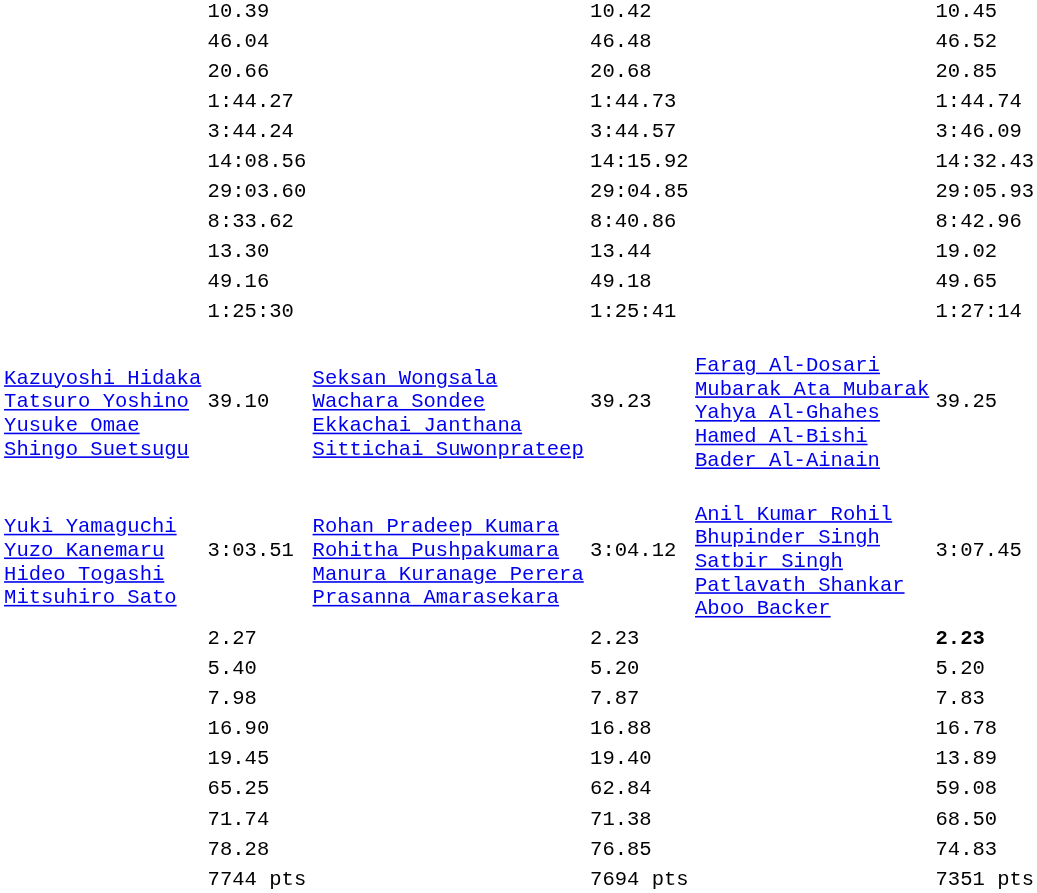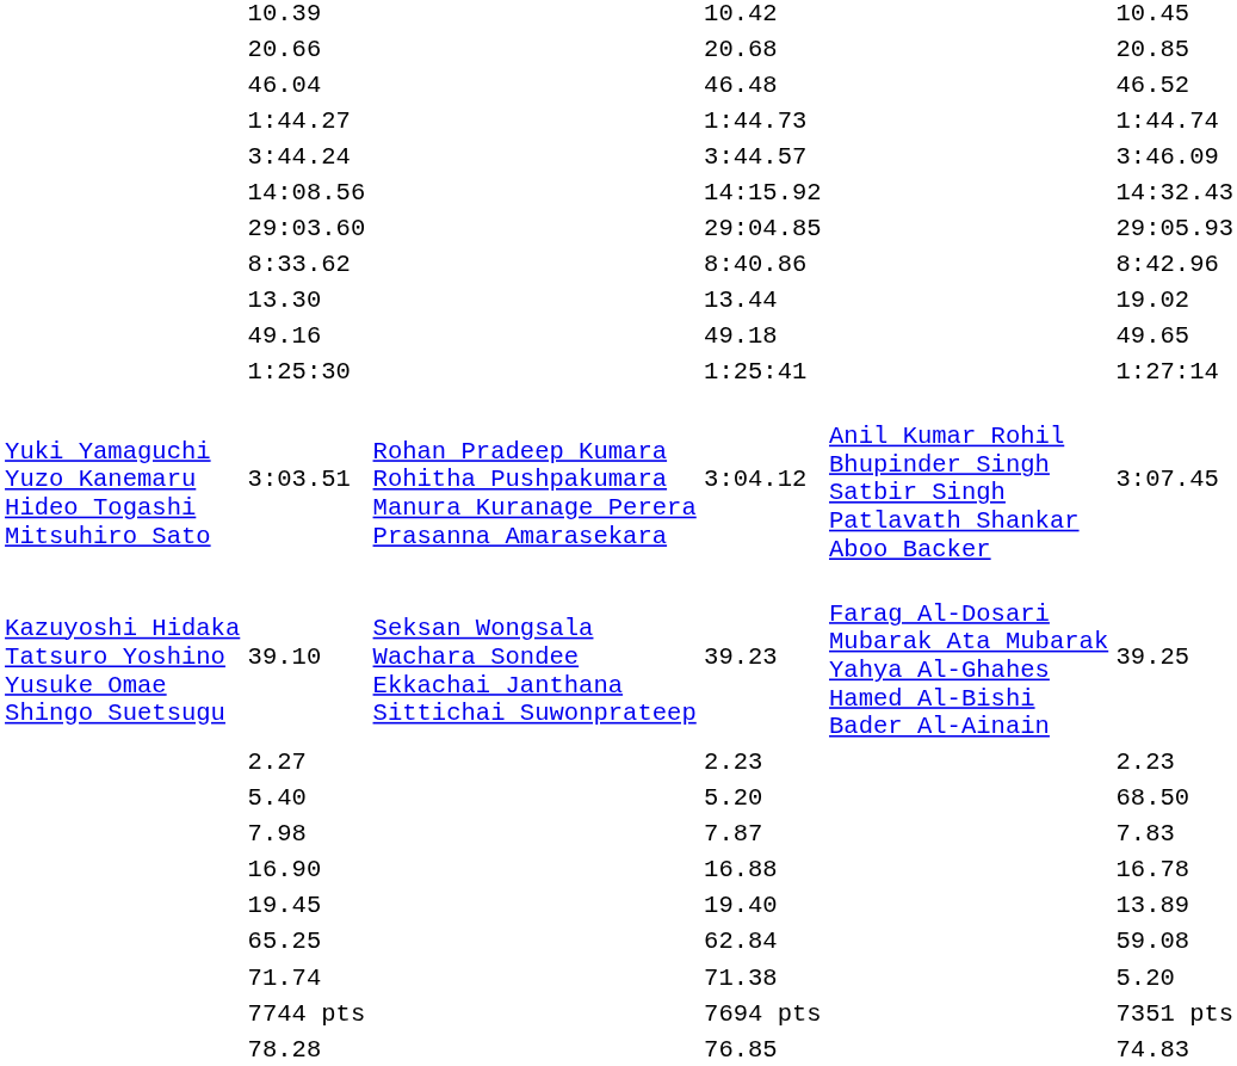rows swapped: 20.66 <-> 46.04
rows swapped: 39.10 <-> 3:03.51
2.27 | column 7: bold -> normal
5.40 | column 7: 5.20 -> 68.50
71.74 | column 7: 68.50 -> 5.20
rows swapped: 78.28 <-> 7744 pts
